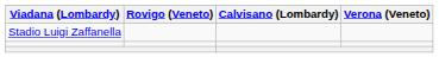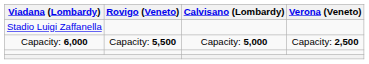+ row: Capacity: 6,000 | Capacity: 5,500 | Capacity: 5,000 | Capacity: 2,500
